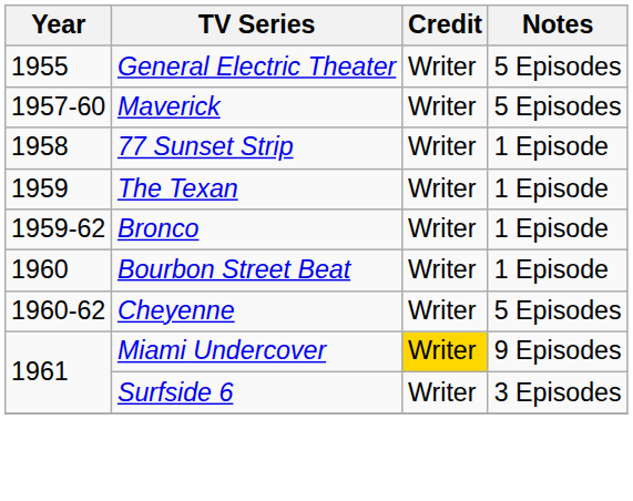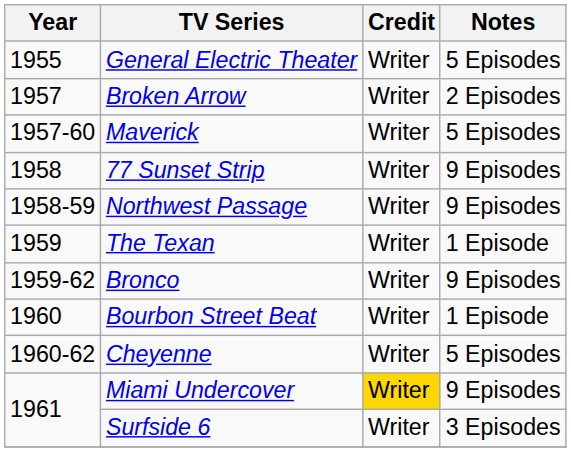+ row: 1957 | Broken Arrow | Writer | 2 Episodes
77 Sunset Strip | Notes: 1 Episode -> 9 Episodes
+ row: 1958-59 | Northwest Passage | Writer | 9 Episodes
Bronco | Notes: 1 Episode -> 9 Episodes
